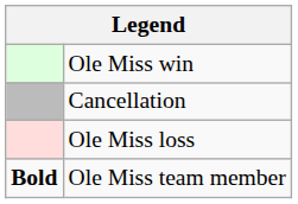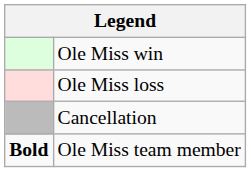rows swapped: Ole Miss loss <-> Cancellation
